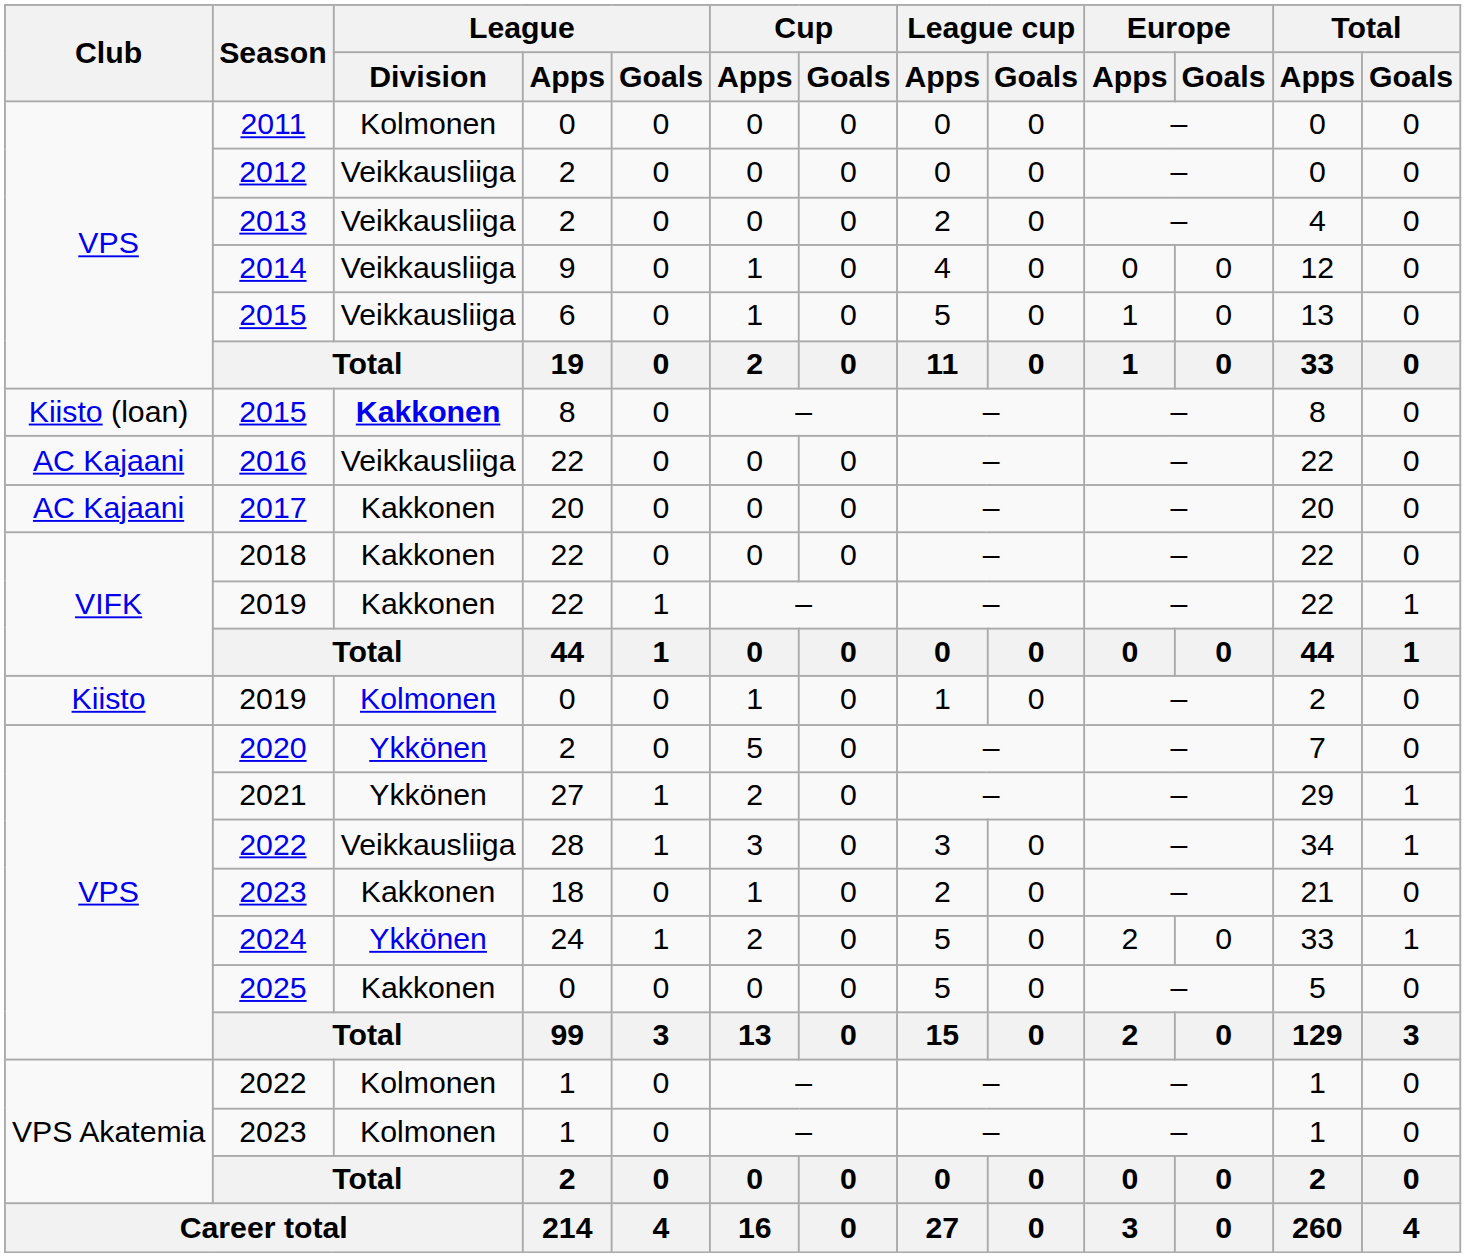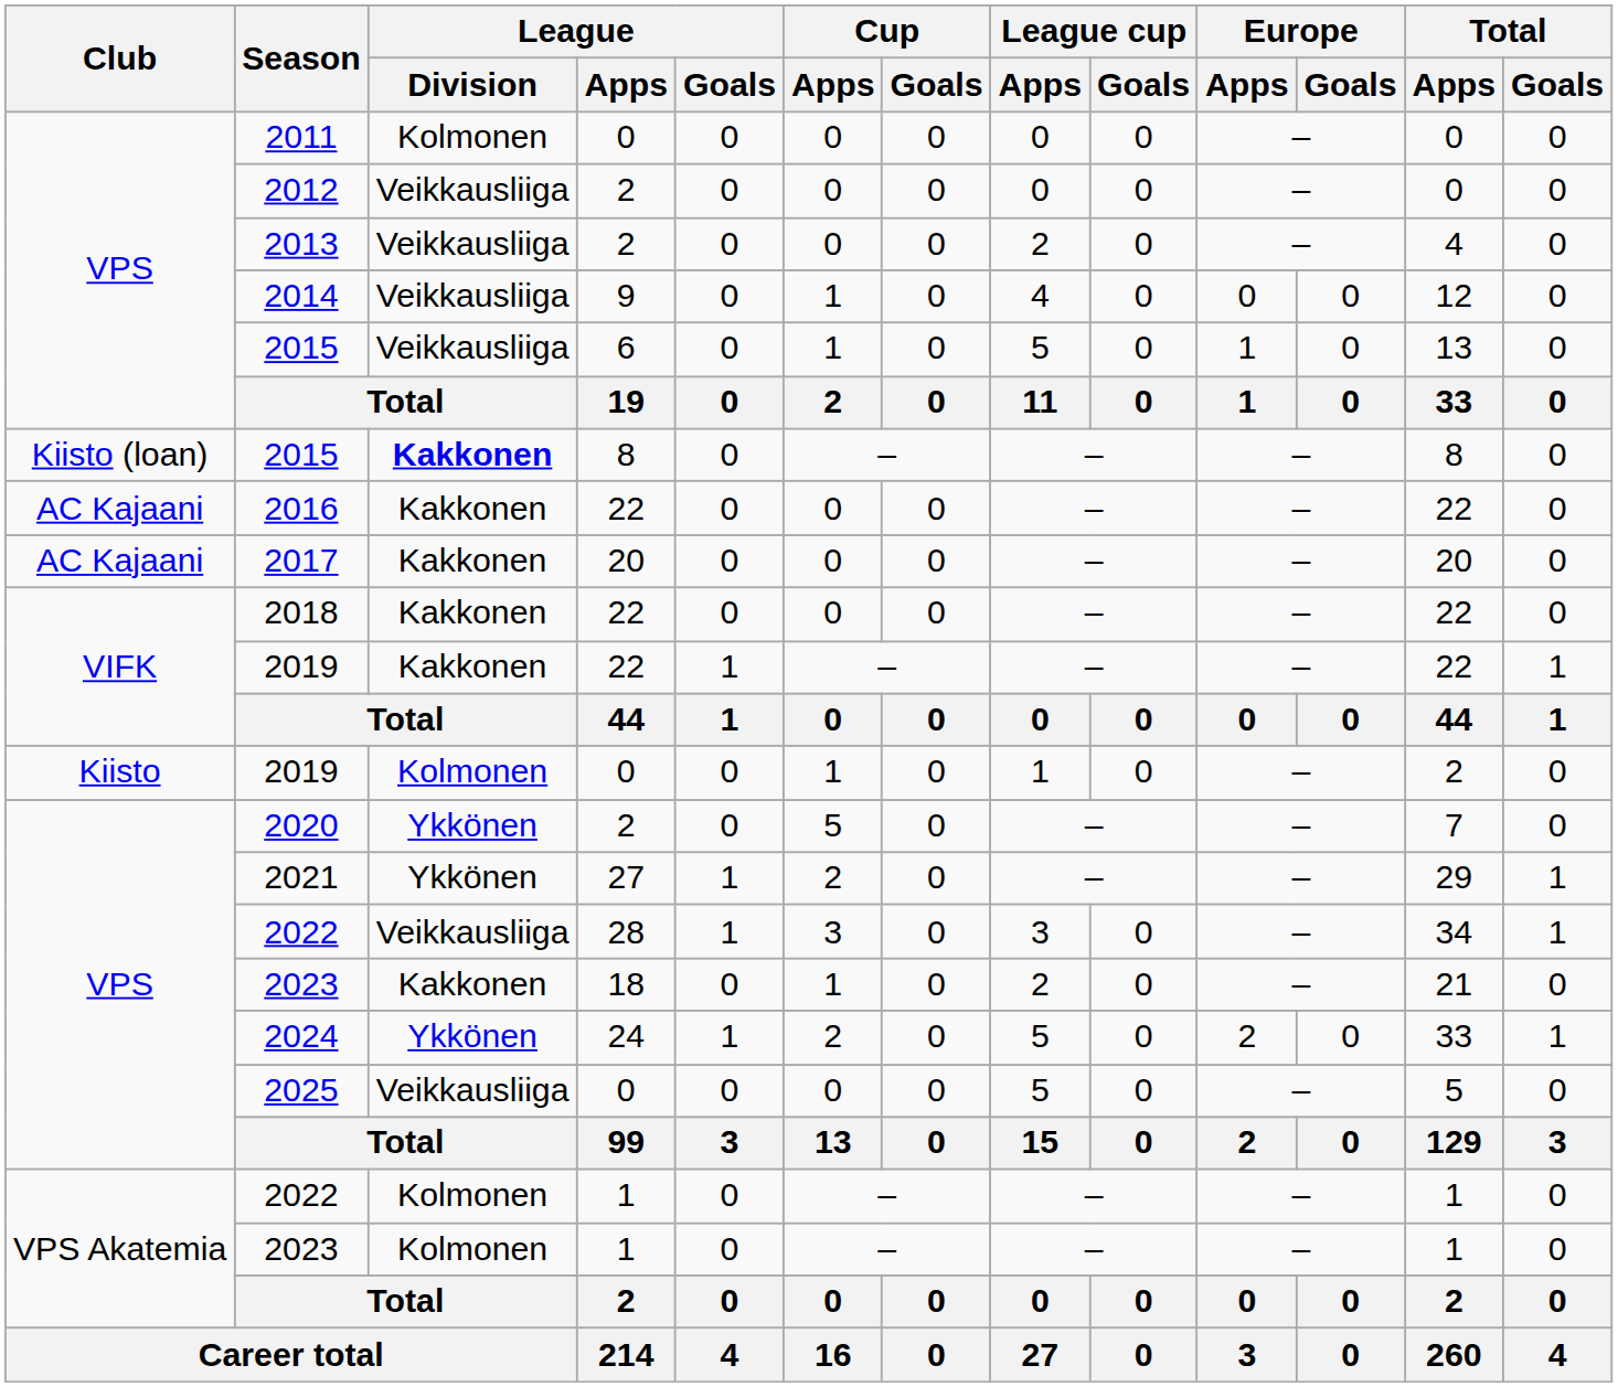2016 | League / Division: Veikkausliiga -> Kakkonen
2025 | League / Division: Kakkonen -> Veikkausliiga
